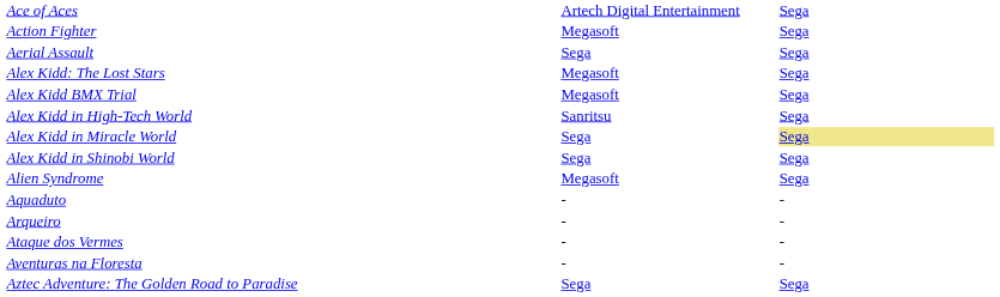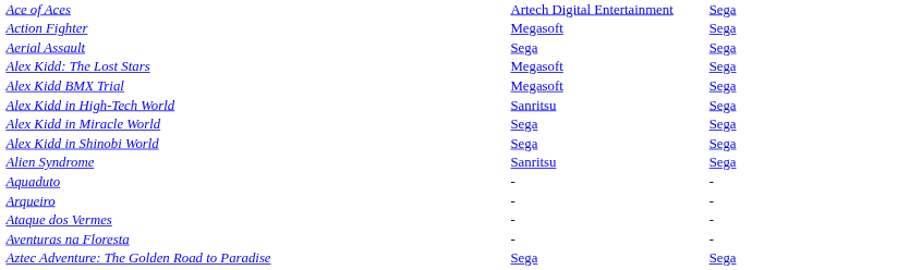Alex Kidd in Miracle World | column 3: khaki background -> no background
Alien Syndrome | column 2: Megasoft -> Sanritsu
